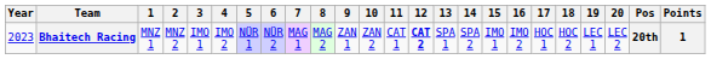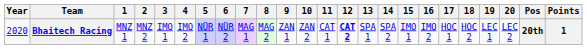Bhaitech Racing | Year: 2023 -> 2020
